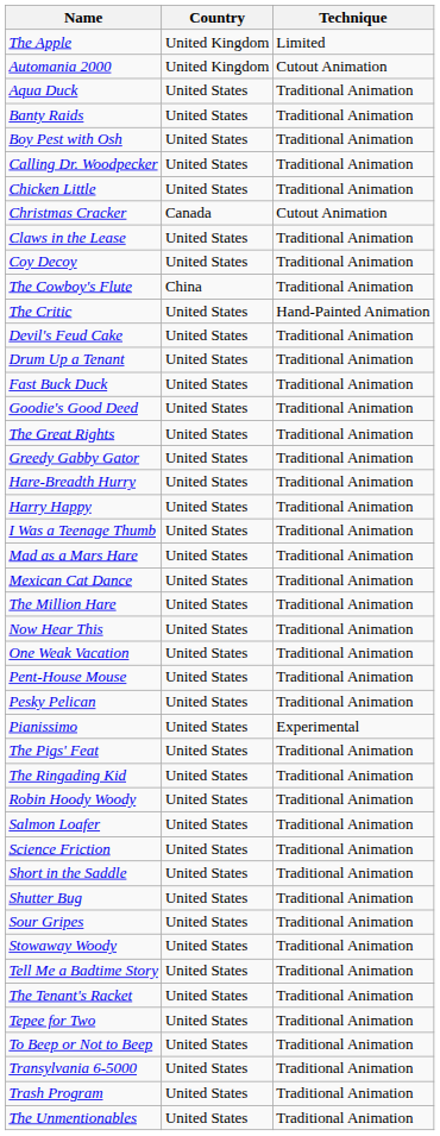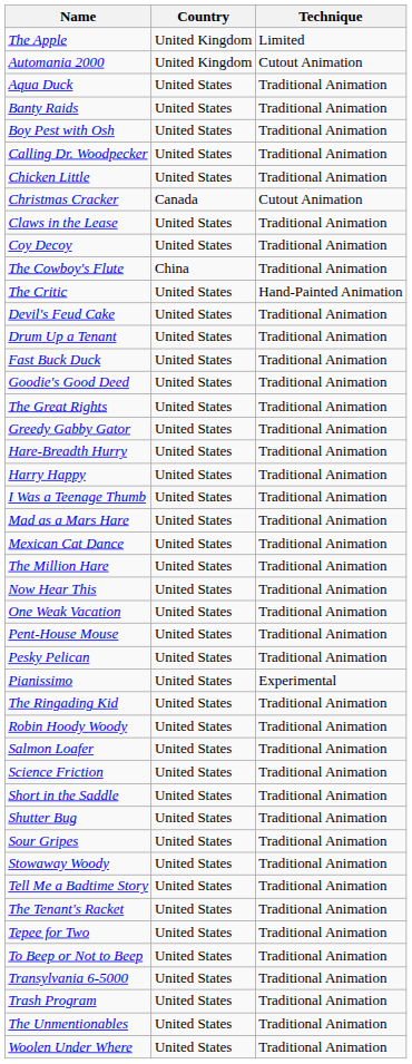- row: The Pigs' Feat | United States | Traditional Animation
+ row: Woolen Under Where | United States | Traditional Animation
